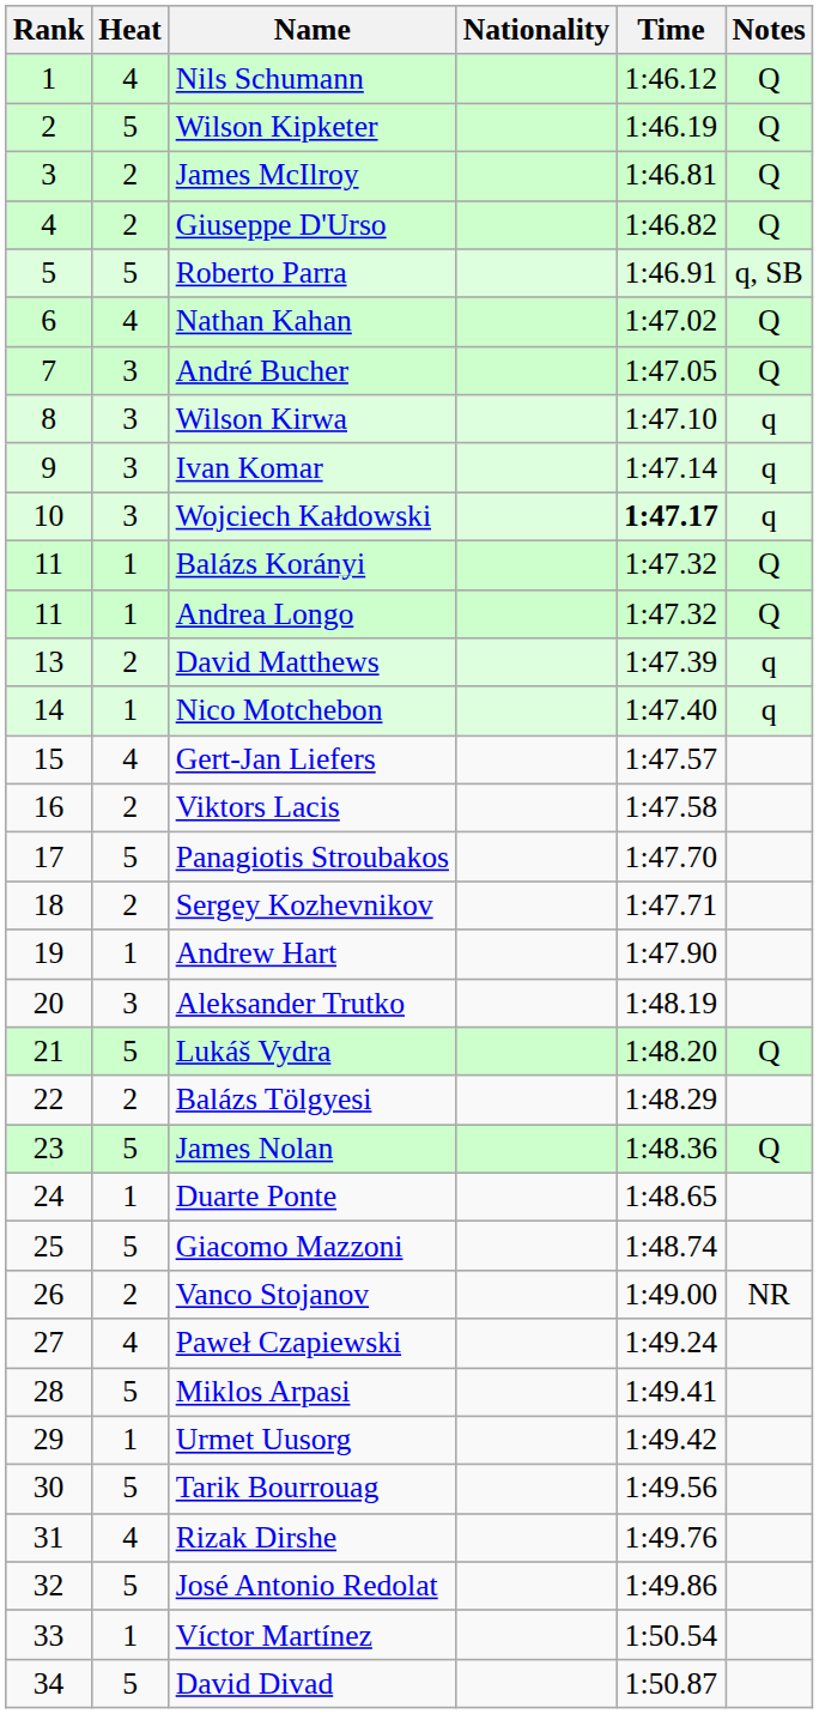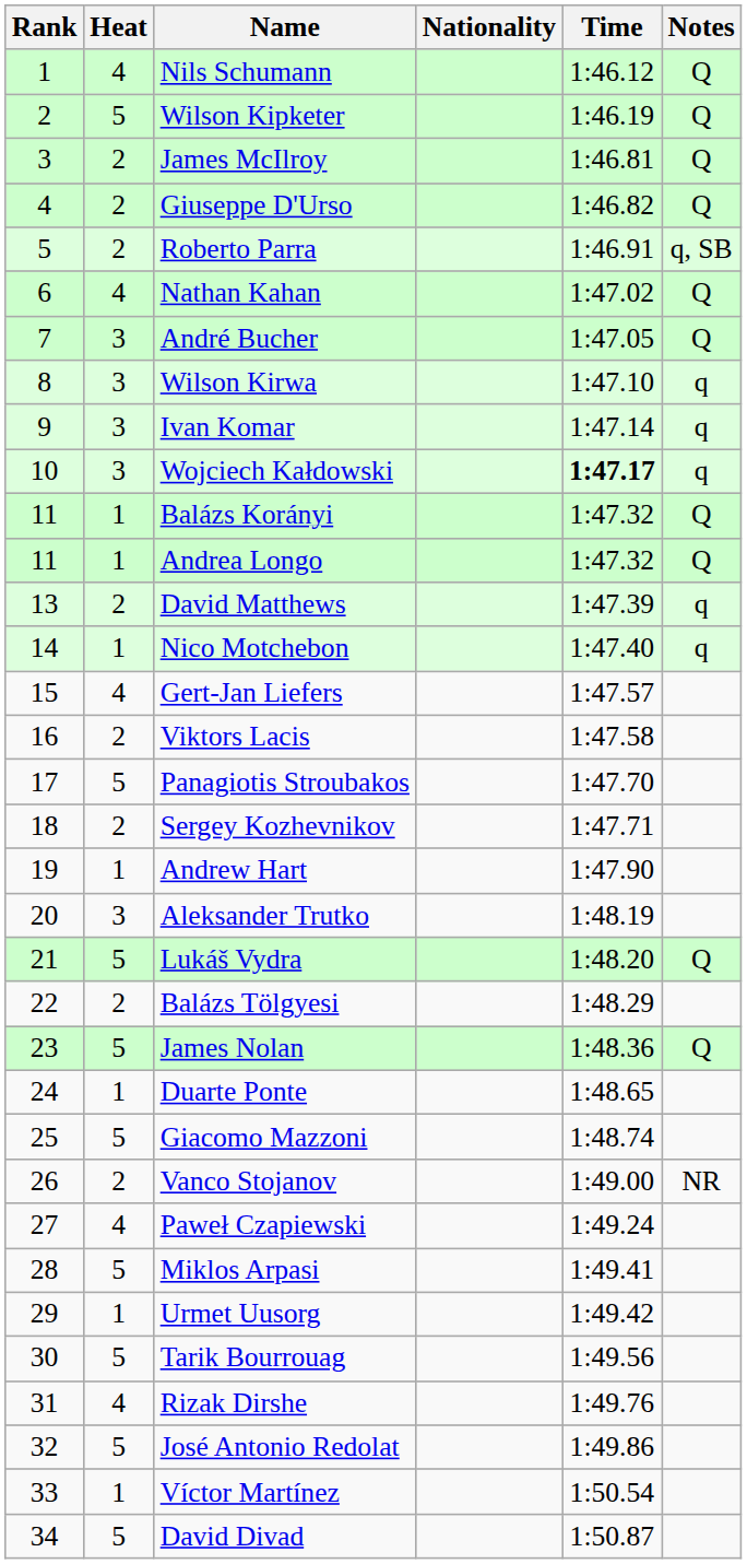Roberto Parra | Heat: 5 -> 2
